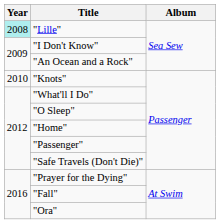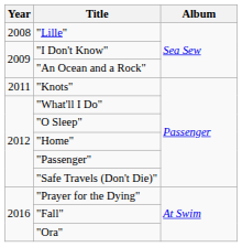"Lille" | Year: paleturquoise background -> no background
"Knots" | Year: 2010 -> 2011
